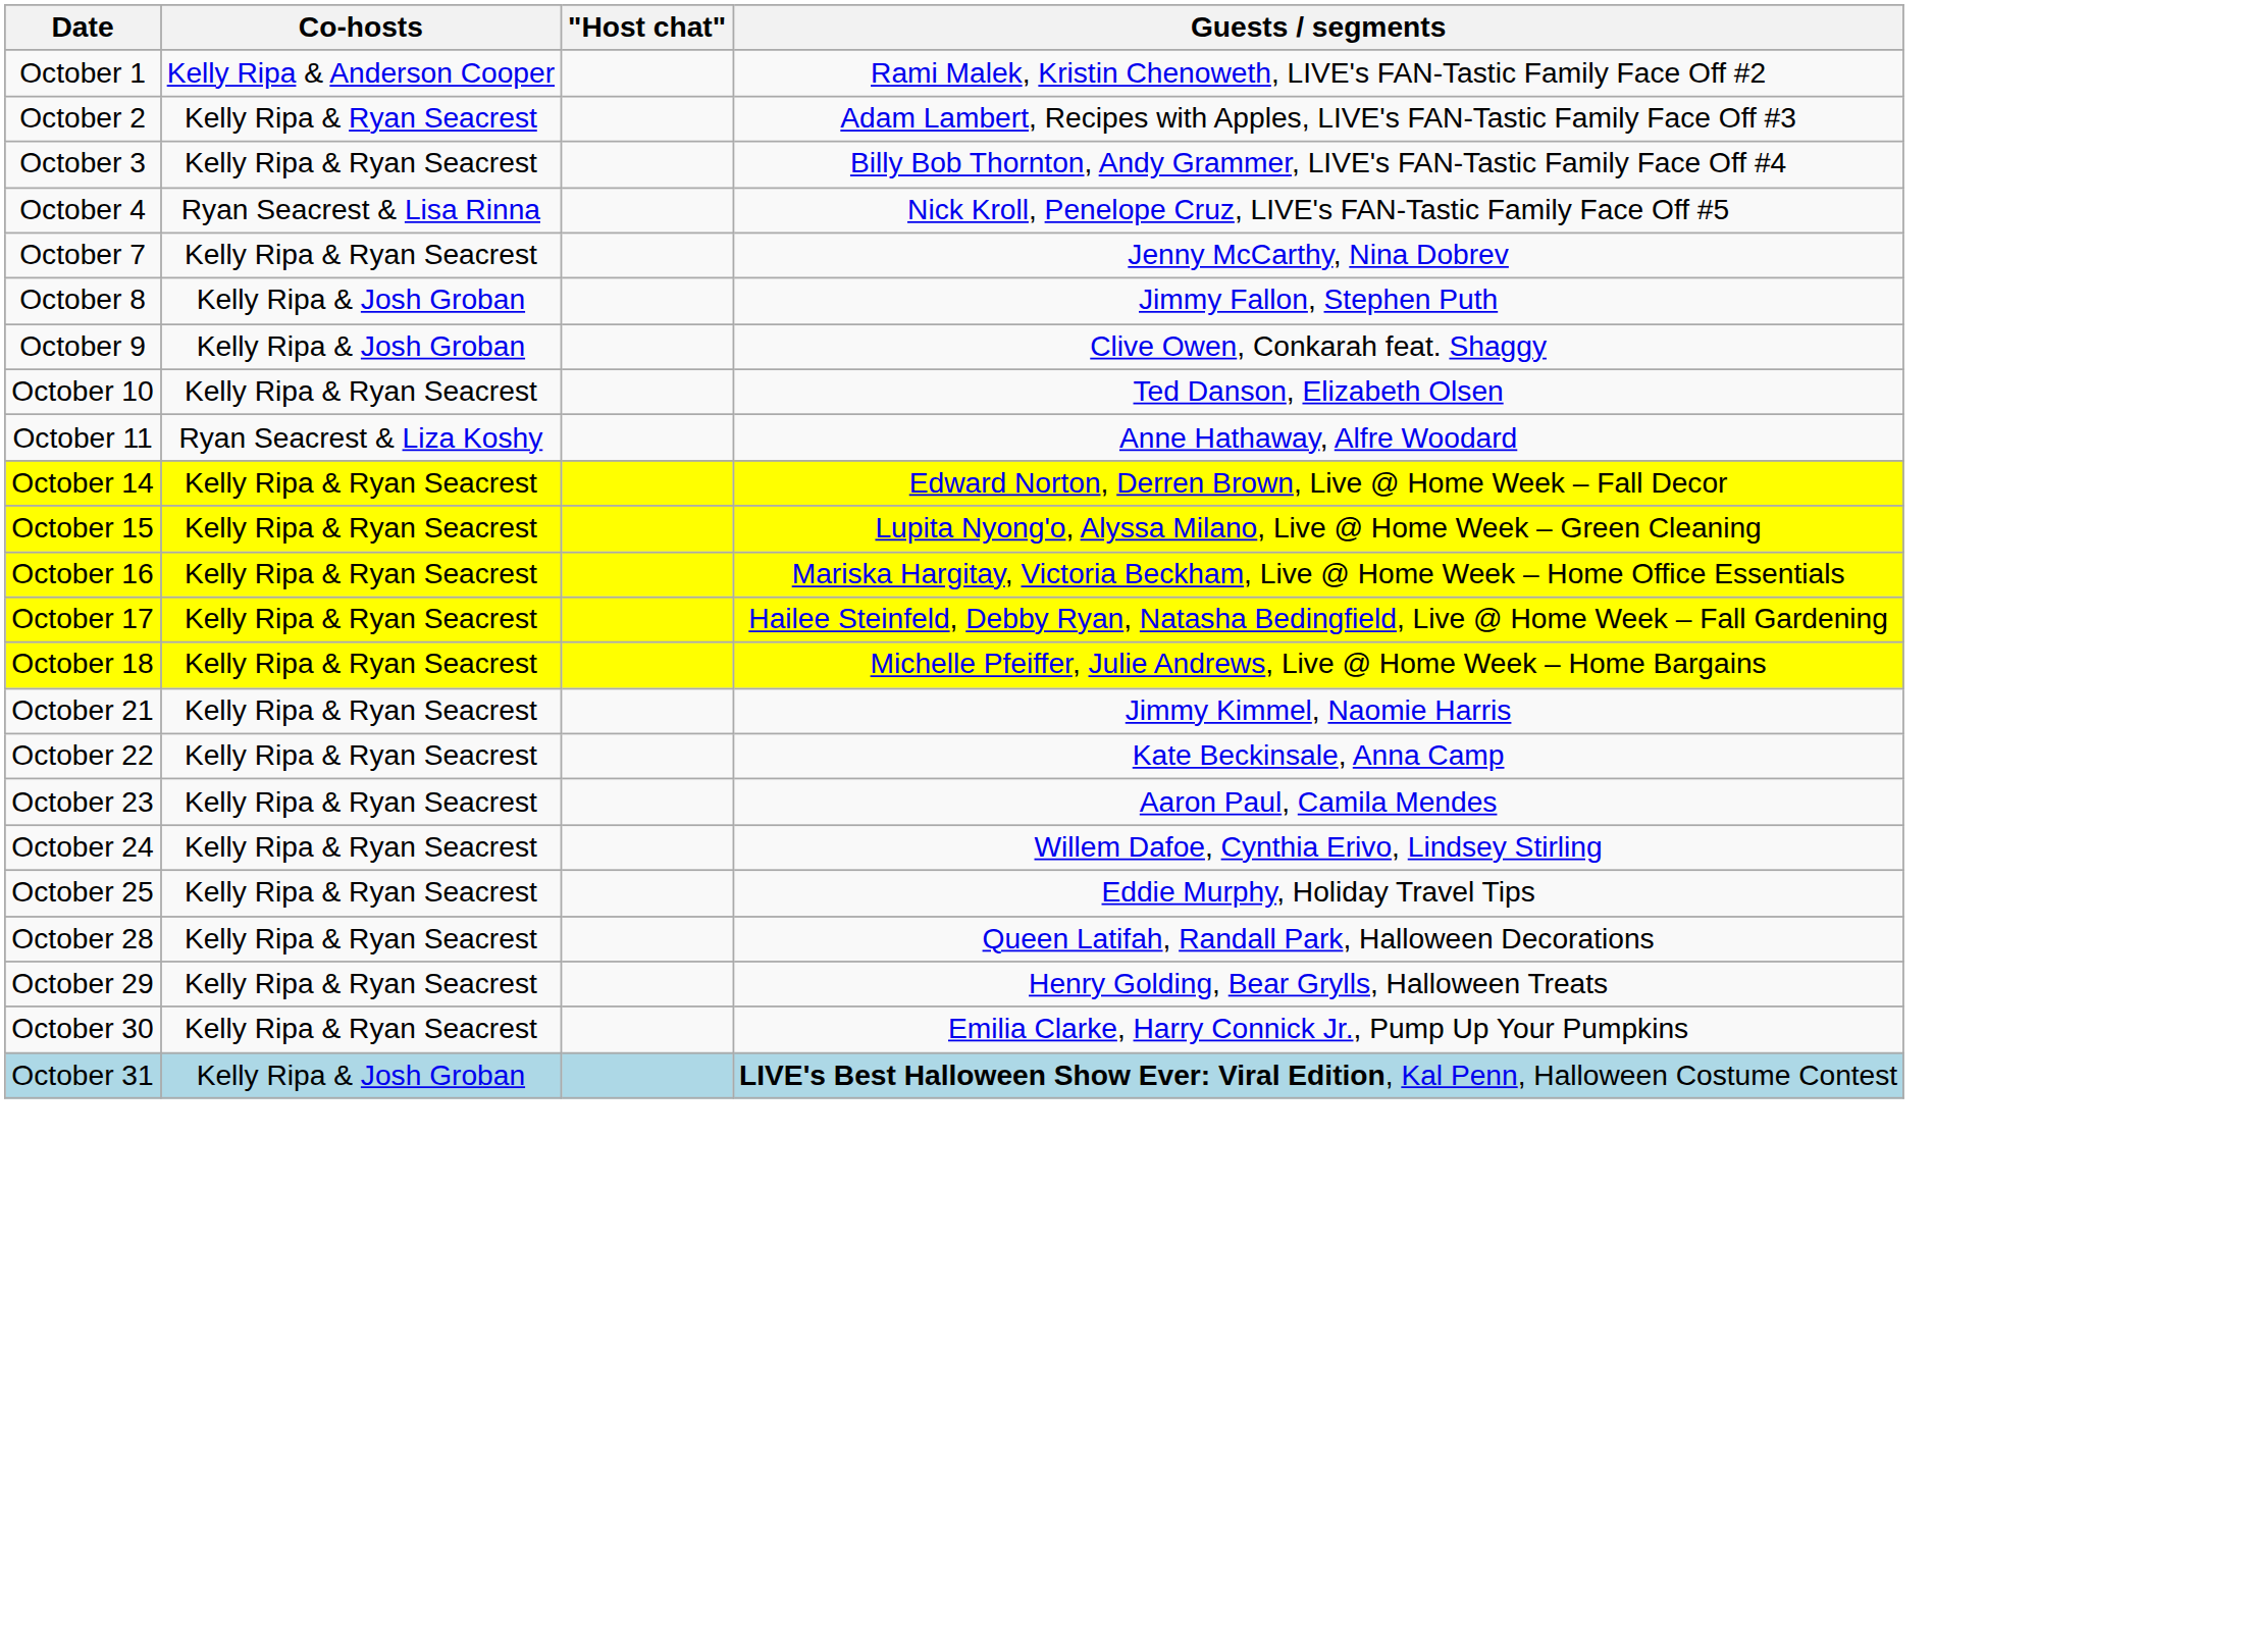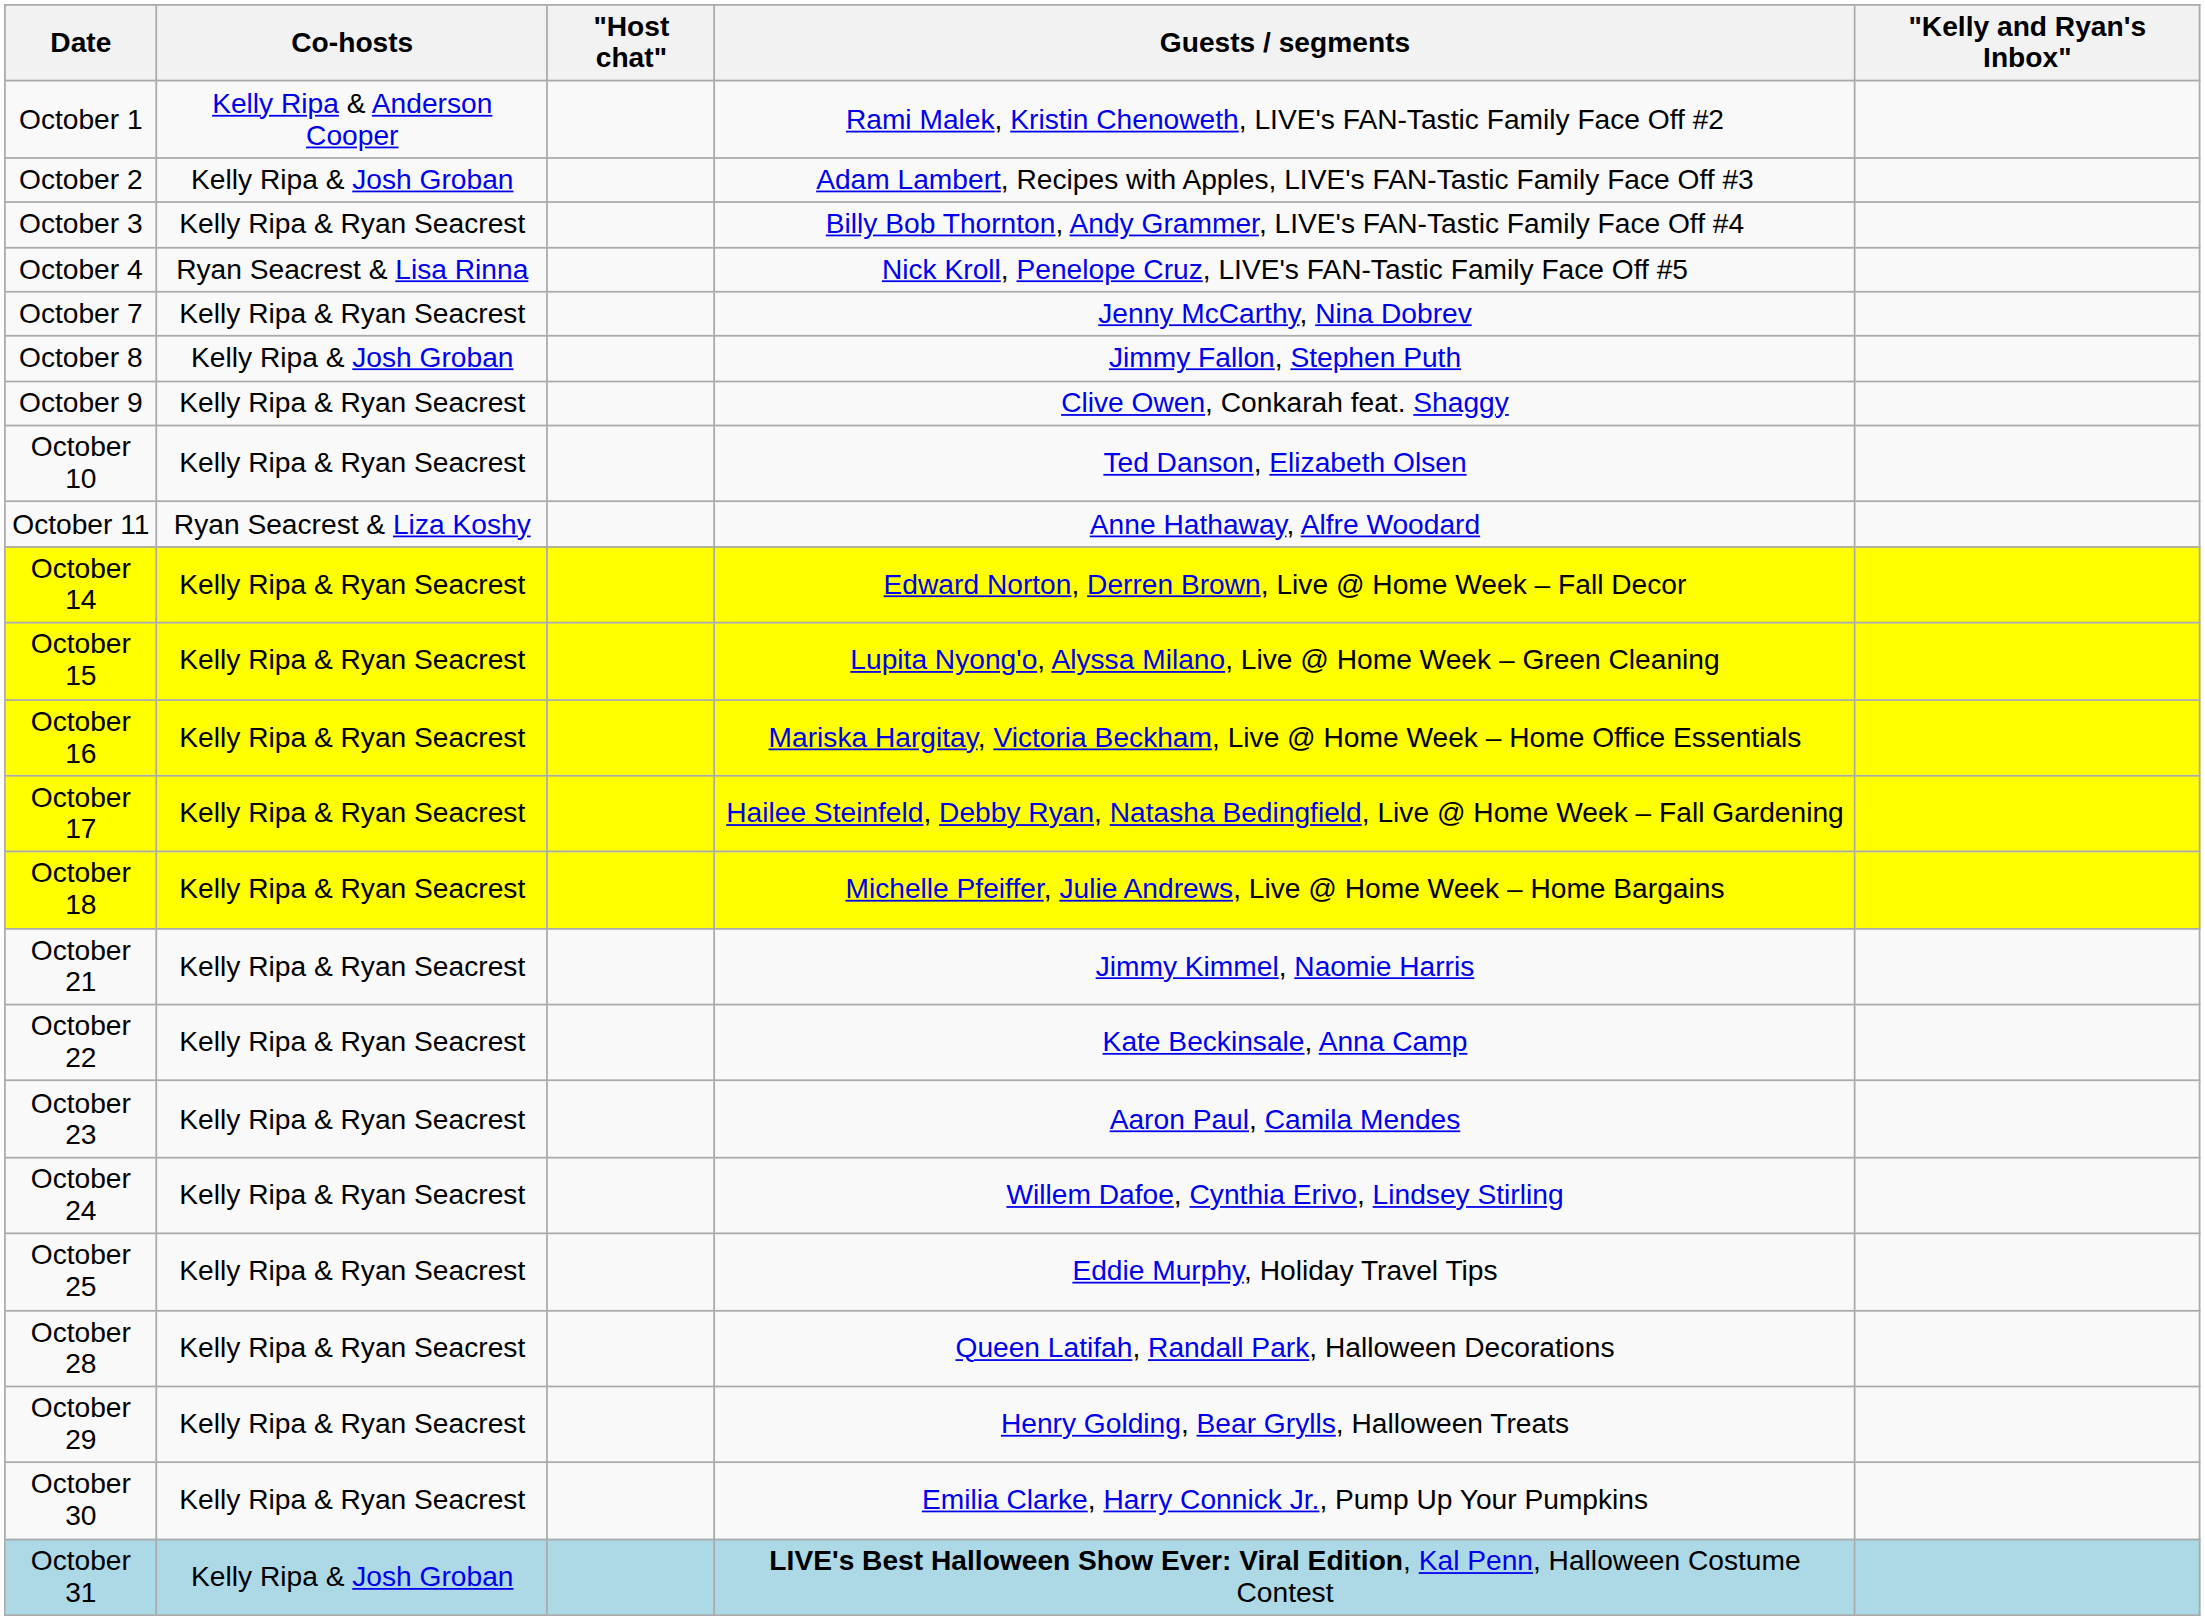+ column: "Kelly and Ryan's Inbox"
October 2 | Co-hosts: Kelly Ripa & Ryan Seacrest -> Kelly Ripa & Josh Groban
October 9 | Co-hosts: Kelly Ripa & Josh Groban -> Kelly Ripa & Ryan Seacrest
